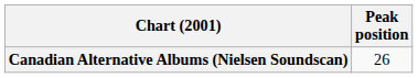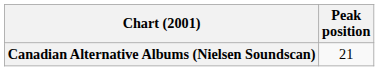Canadian Alternative Albums (Nielsen Soundscan) | Peak position: 26 -> 21
